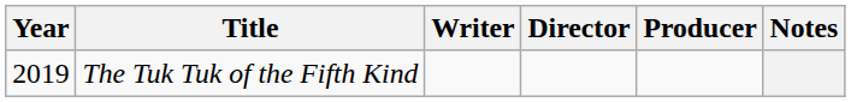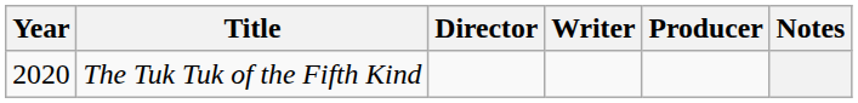columns swapped: Director <-> Writer
The Tuk Tuk of the Fifth Kind | Year: 2019 -> 2020
